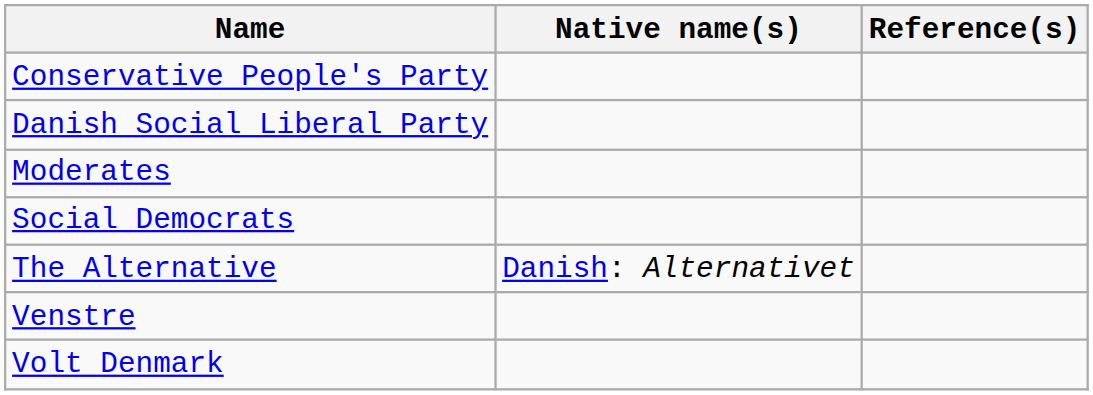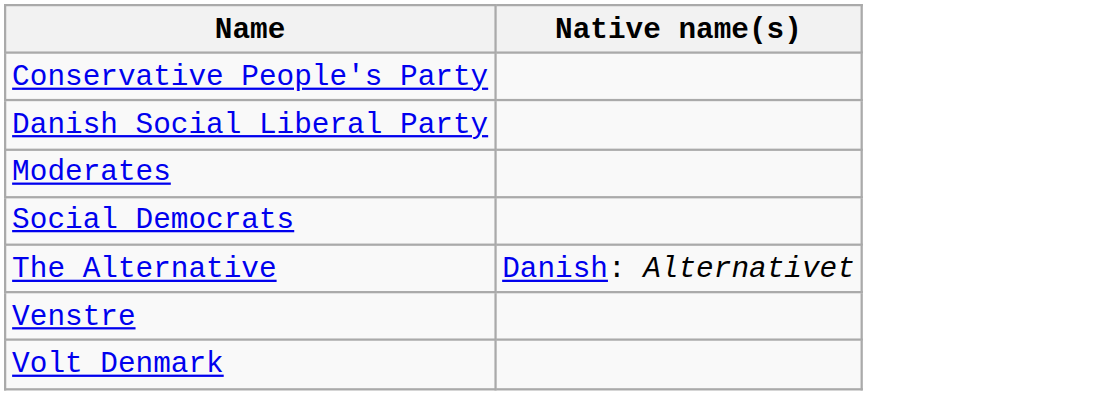- column: Reference(s)
